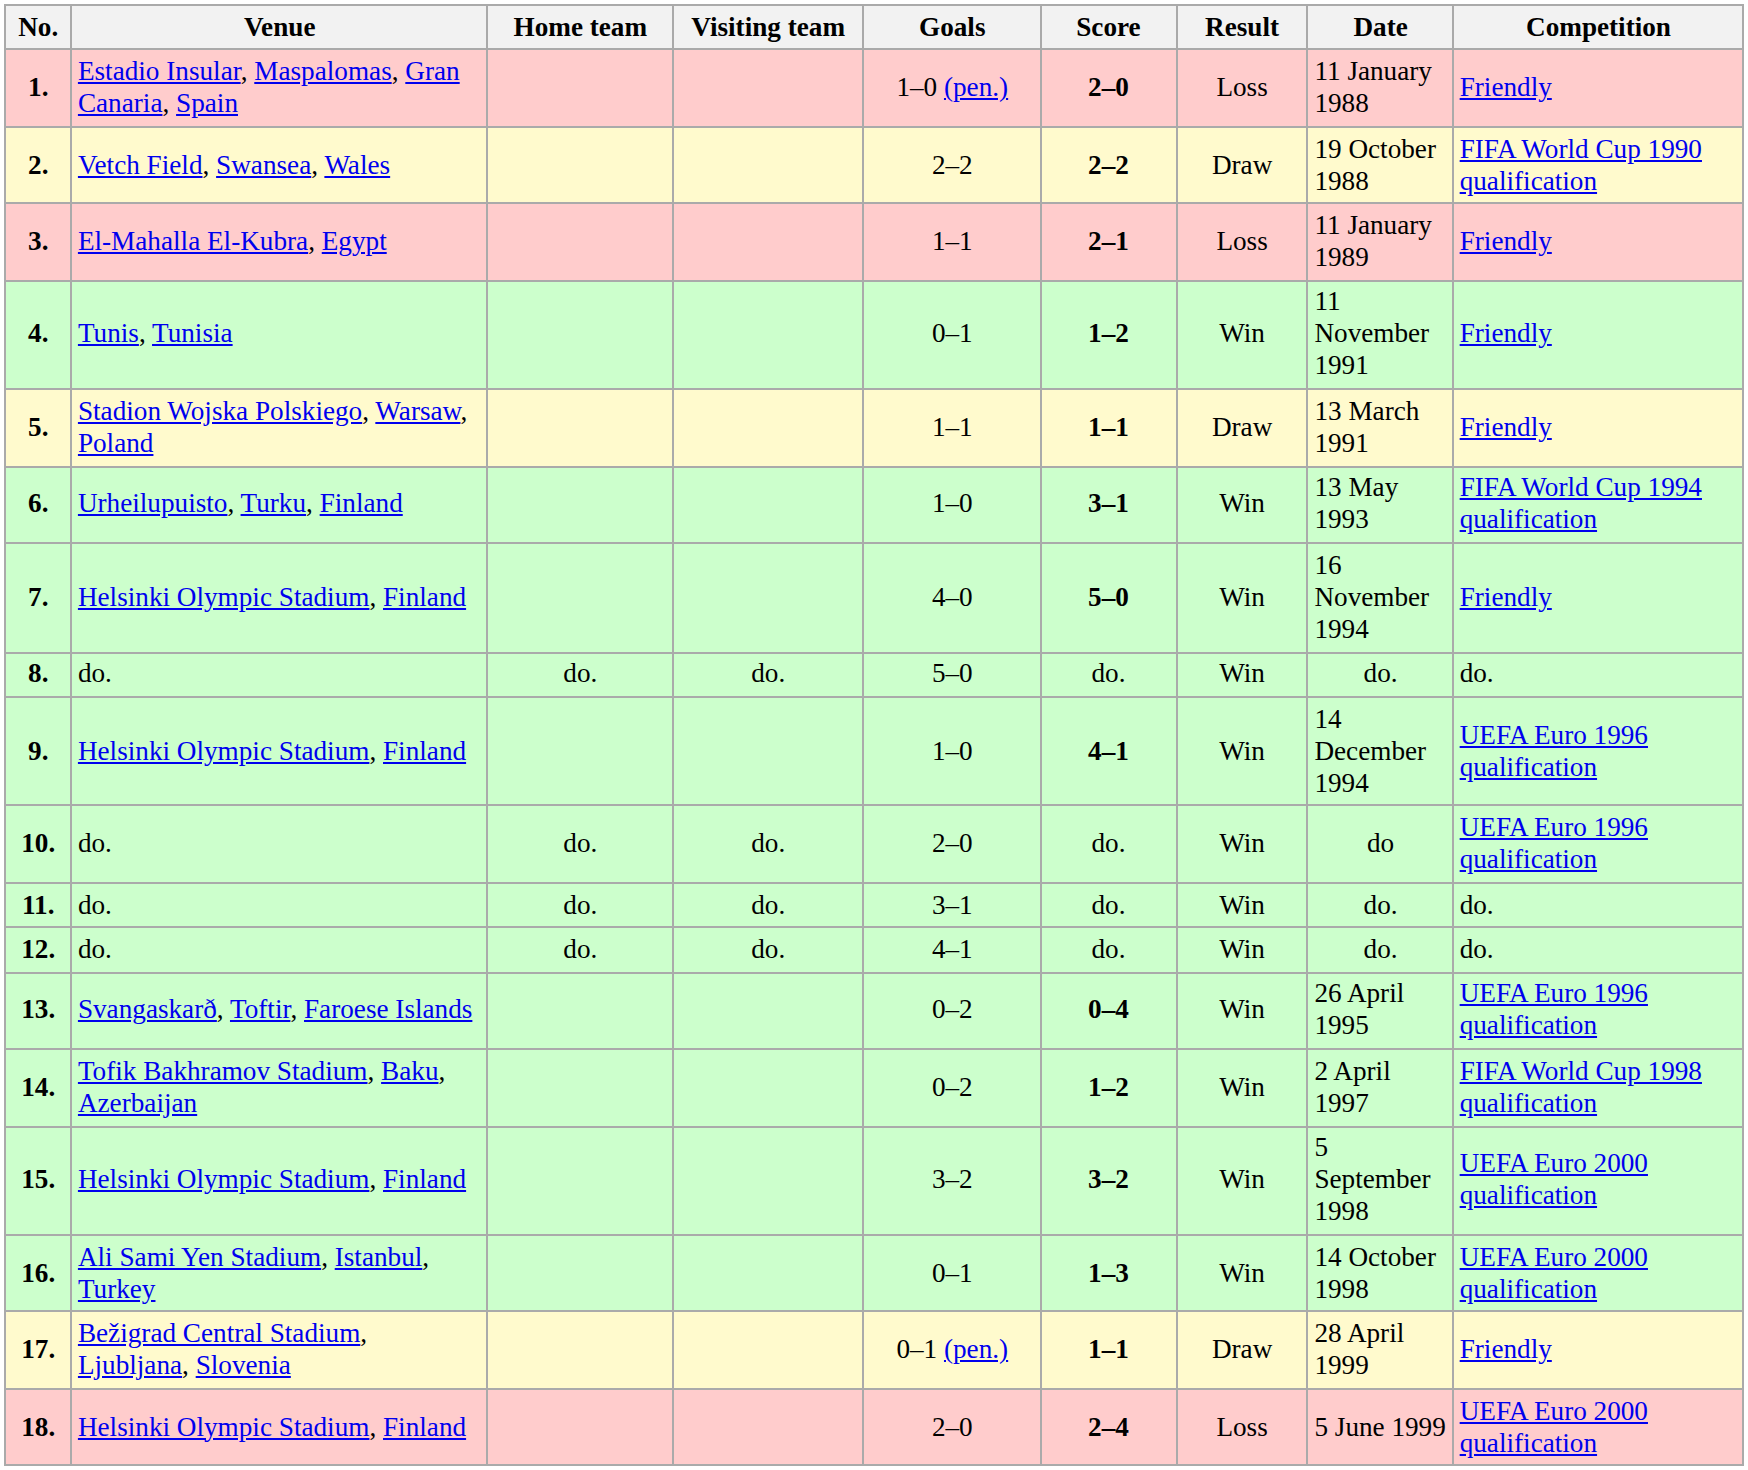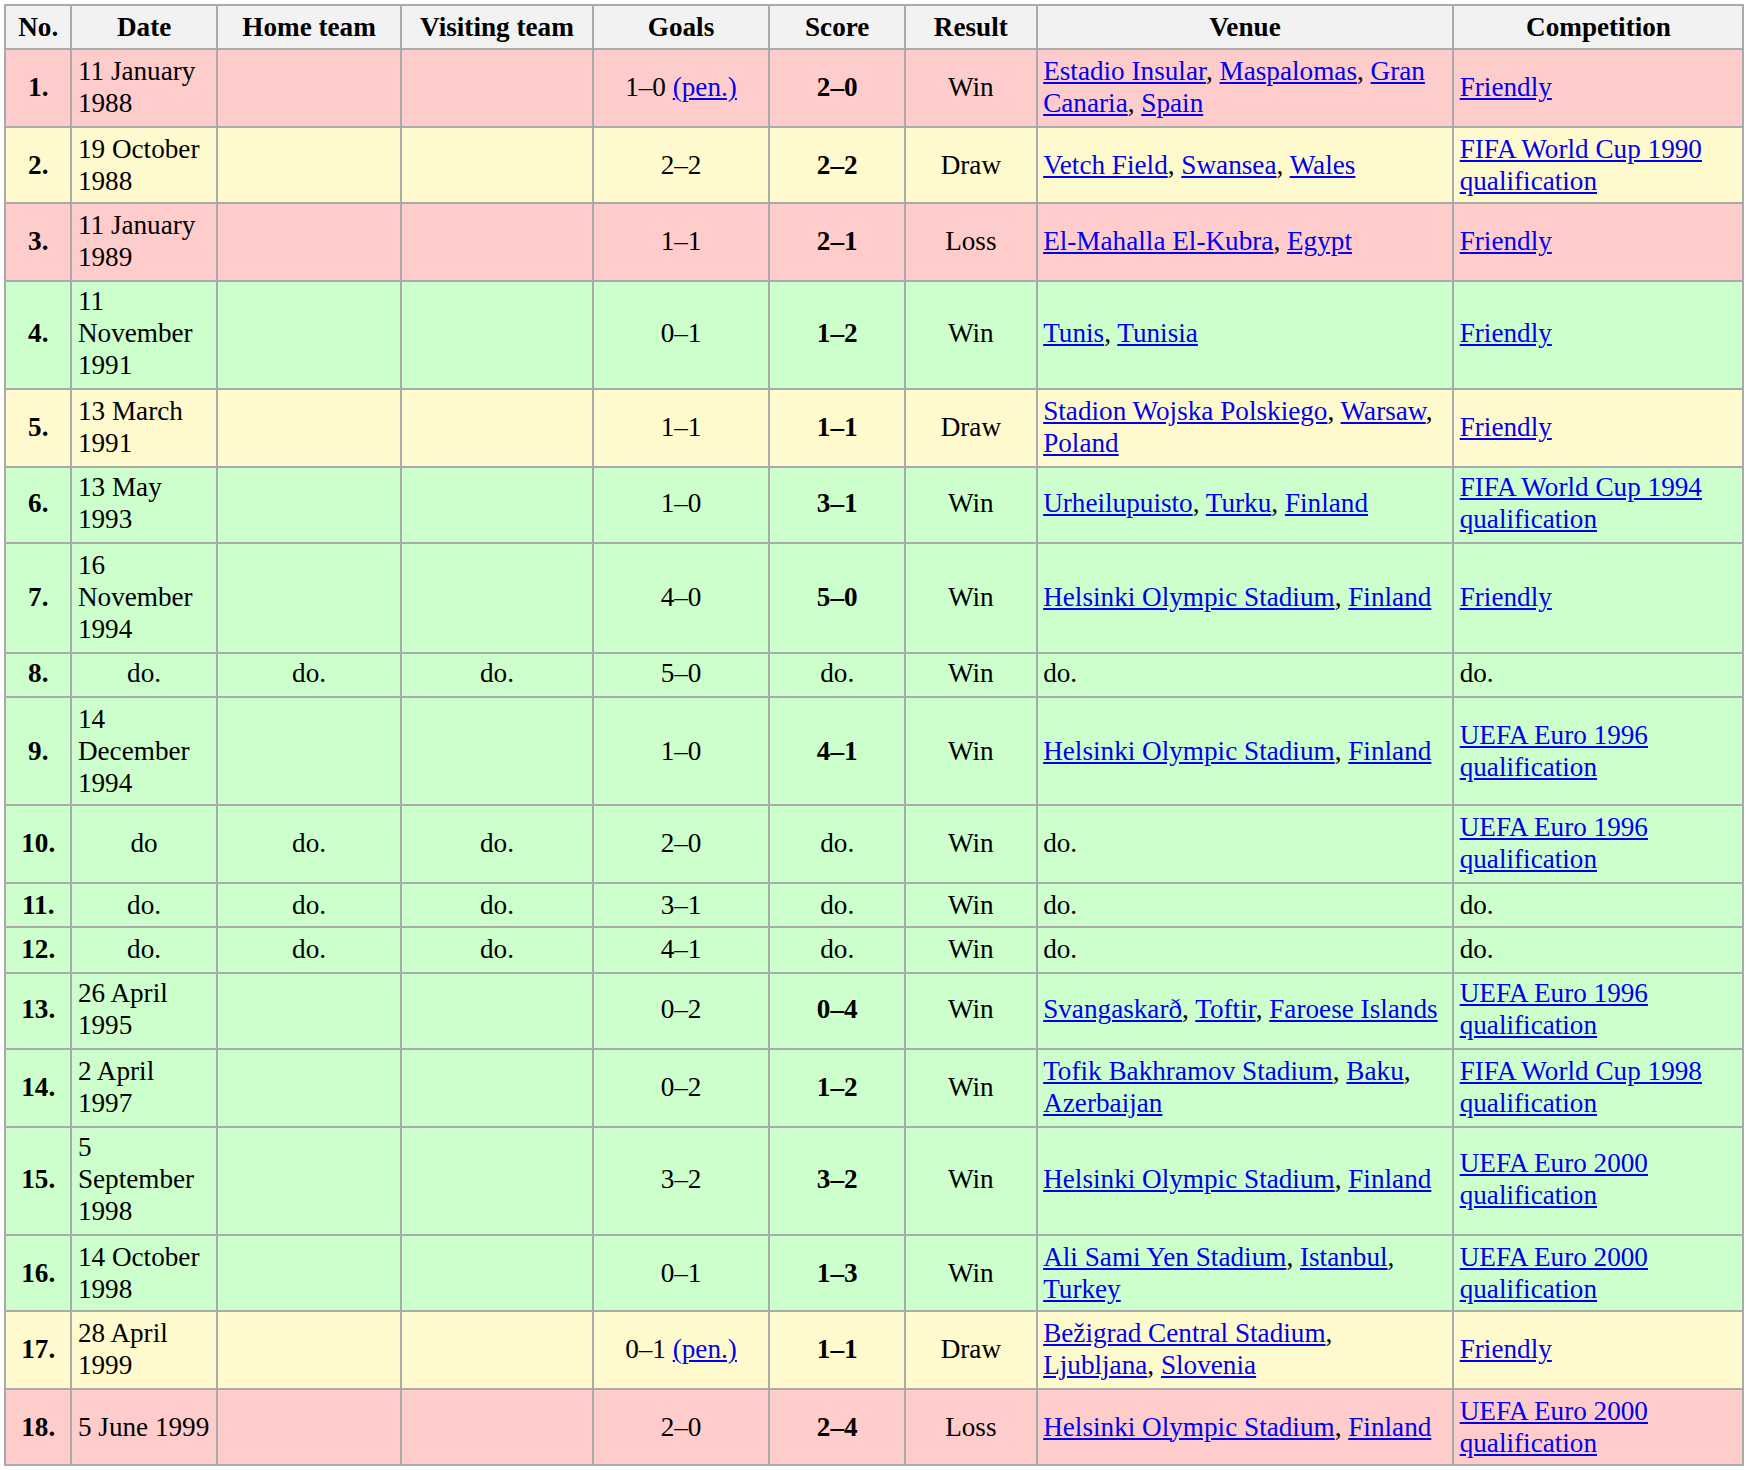columns swapped: Date <-> Venue
1. | Result: Loss -> Win
